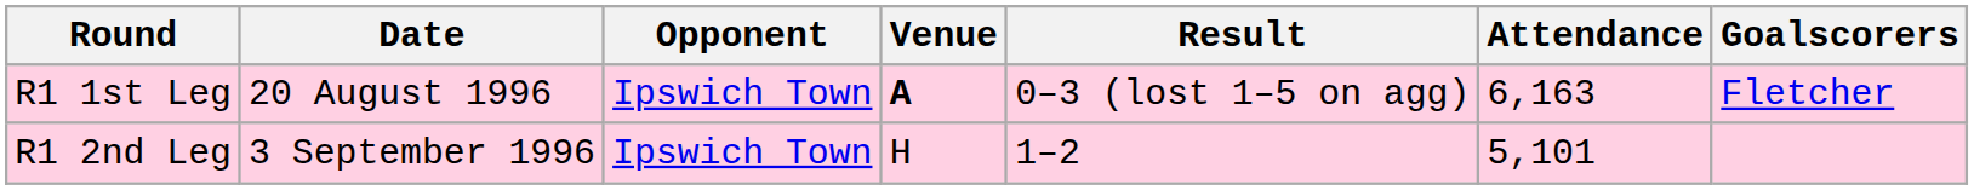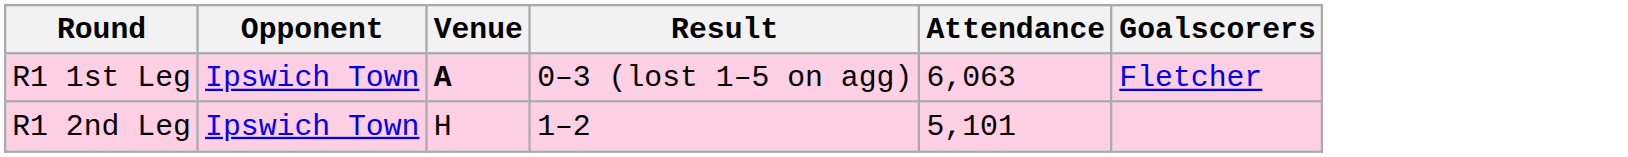- column: Date | 20 August 1996 | 3 September 1996
R1 1st Leg | Attendance: 6,163 -> 6,063
